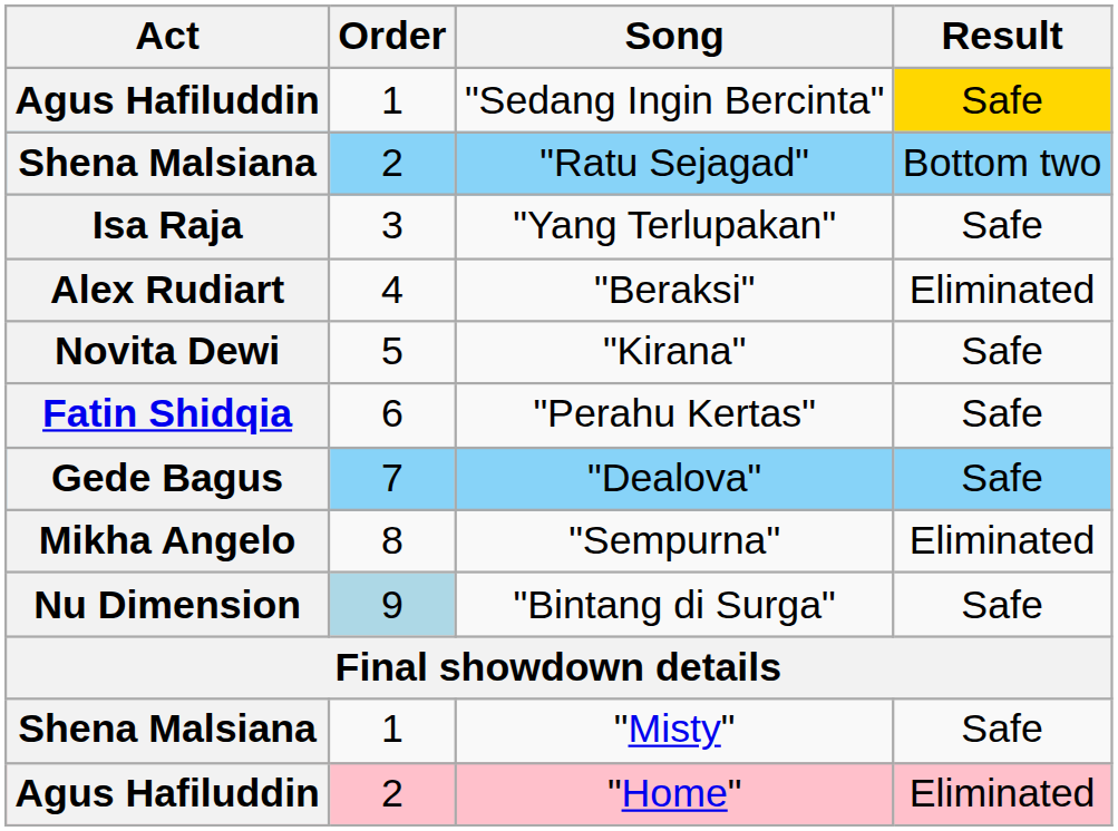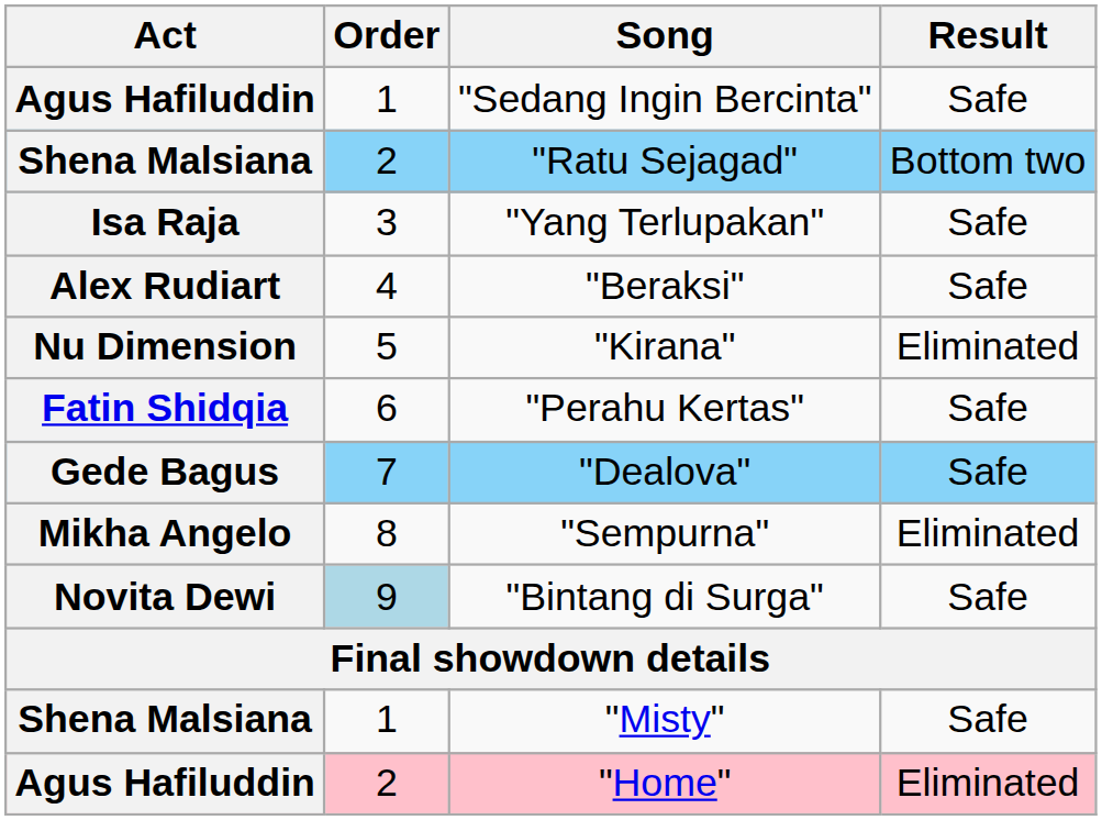"Sedang Ingin Bercinta" | Result: gold background -> no background
"Beraksi" | Result: Eliminated -> Safe
"Kirana" | Act: Novita Dewi -> Nu Dimension
"Kirana" | Result: Safe -> Eliminated
"Bintang di Surga" | Act: Nu Dimension -> Novita Dewi
